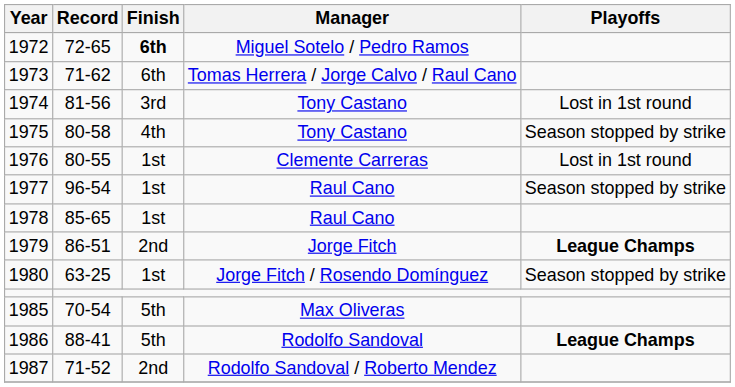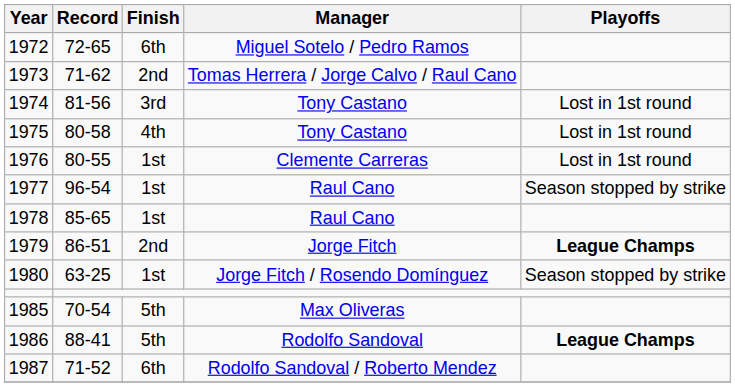1972 | Finish: bold -> normal
1973 | Finish: 6th -> 2nd
1975 | Playoffs: Season stopped by strike -> Lost in 1st round
1987 | Finish: 2nd -> 6th
